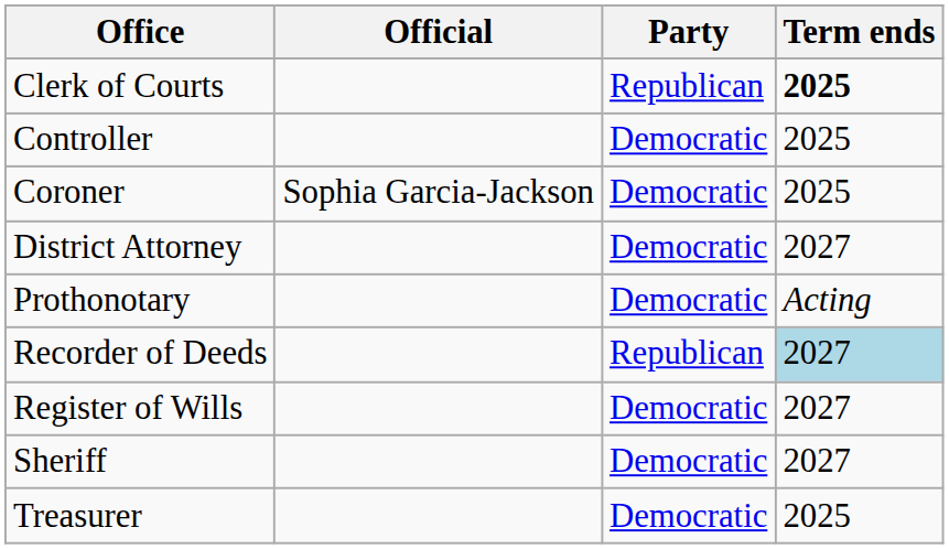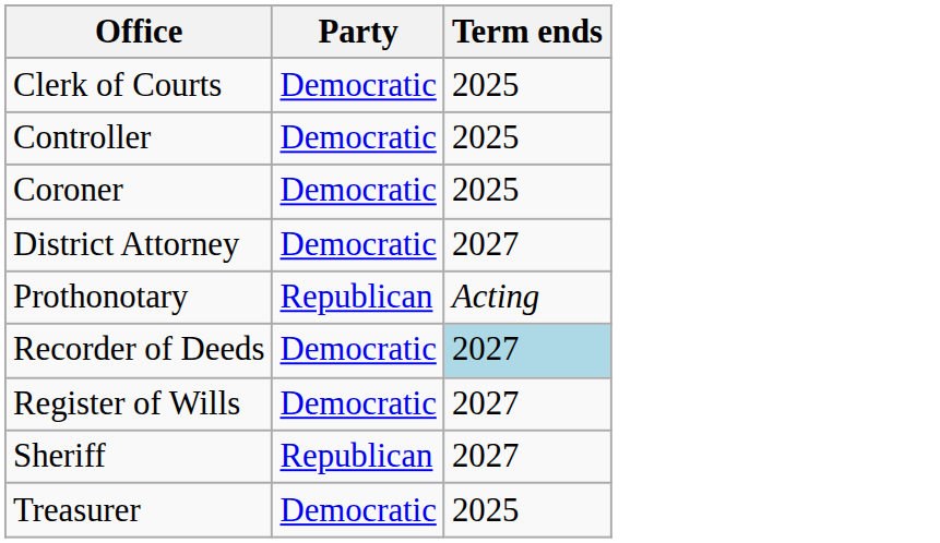- column: Official | Sophia Garcia-Jackson
Clerk of Courts | Party: Republican -> Democratic
Clerk of Courts | Term ends: bold -> normal
Prothonotary | Party: Democratic -> Republican
Recorder of Deeds | Party: Republican -> Democratic
Sheriff | Party: Democratic -> Republican
